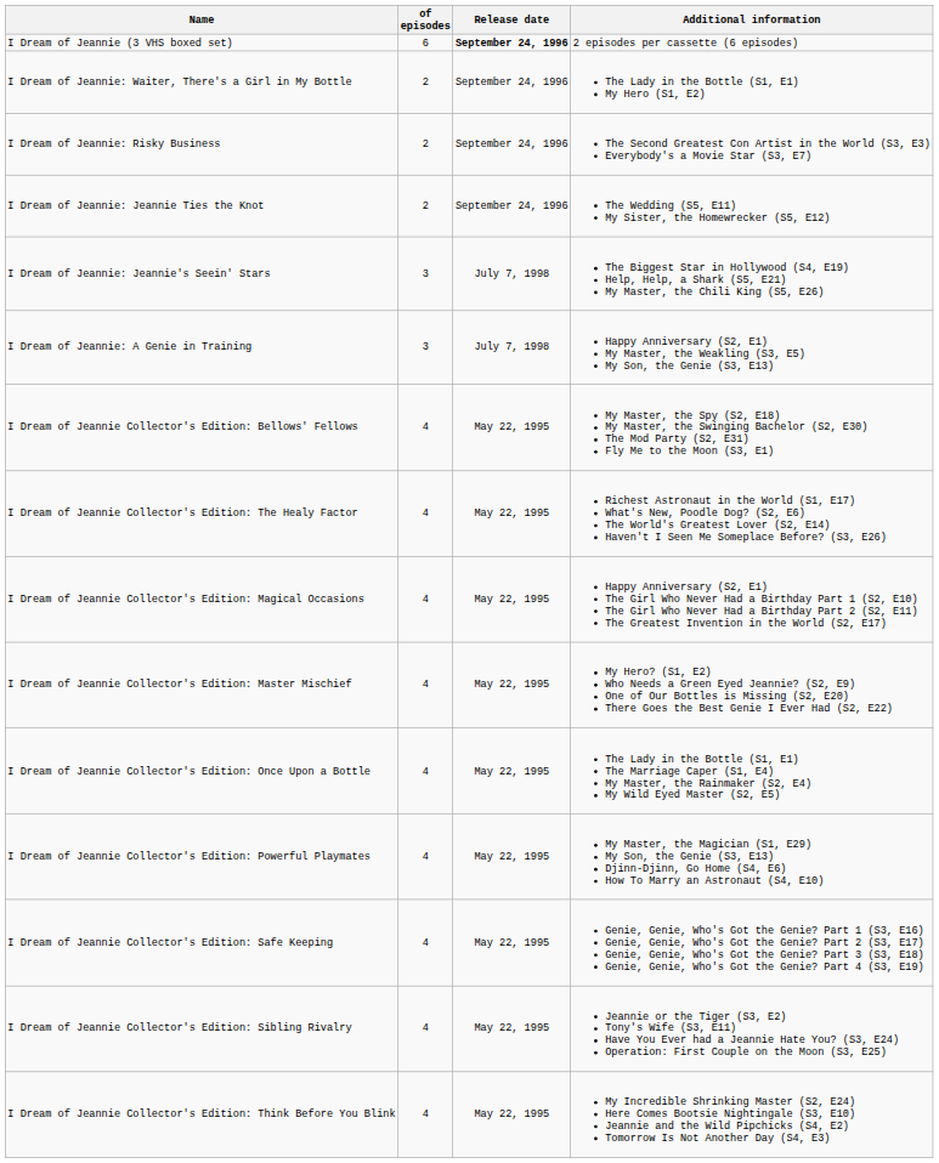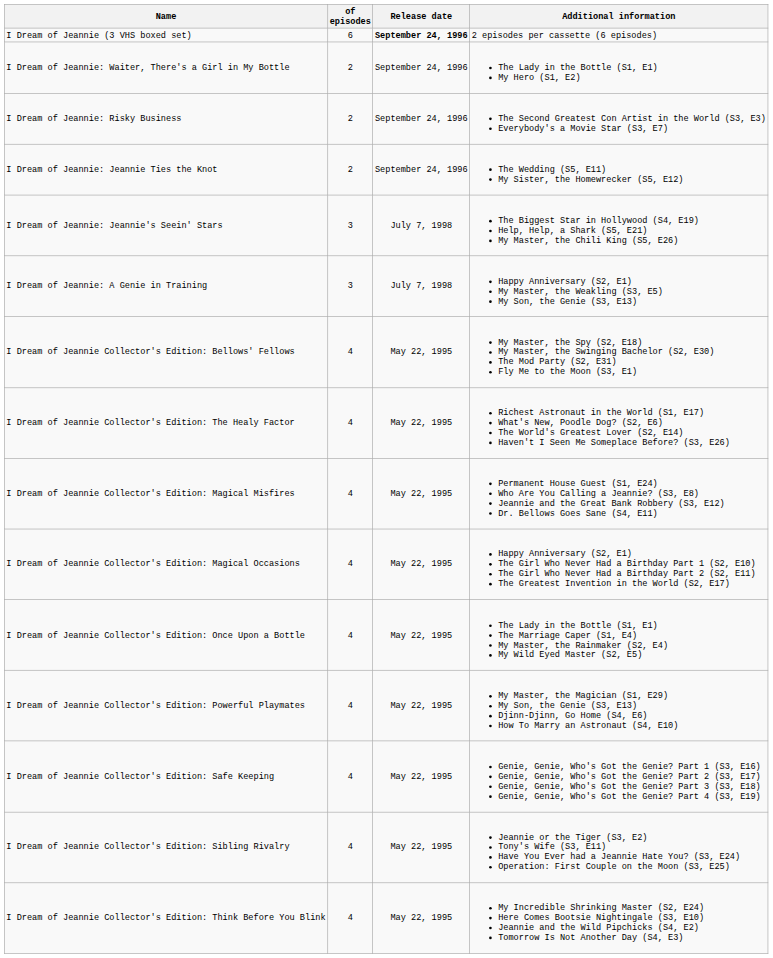+ row: I Dream of Jeannie Collector's Edition: Magical Misfires | 4 | May 22, 1995 | Permanent House Guest (S1, E24) Who Are You Calling a Jeannie? (S3, E8) Jeannie and the Great Bank Robbery (S3, E12) Dr. Bellows Goes Sane (S4, E11)
- row: I Dream of Jeannie Collector's Edition: Master Mischief | 4 | May 22, 1995 | My Hero? (S1, E2) Who Needs a Green Eyed Jeannie? (S2, E9) One of Our Bottles is Missing (S2, E20) There Goes the Best Genie I Ever Had (S2, E22)
